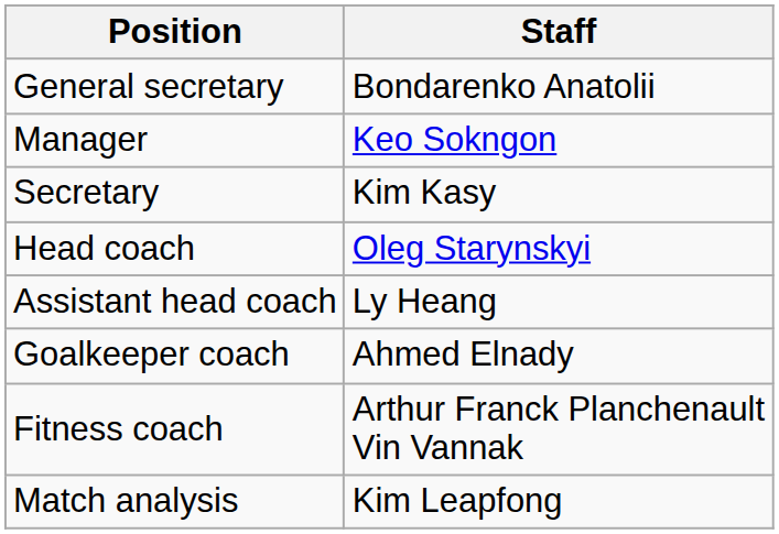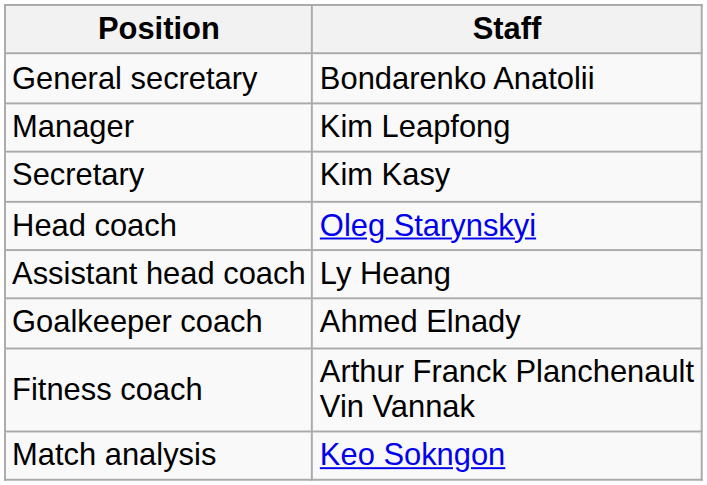Manager | Staff: Keo Sokngon -> Kim Leapfong
Match analysis | Staff: Kim Leapfong -> Keo Sokngon
